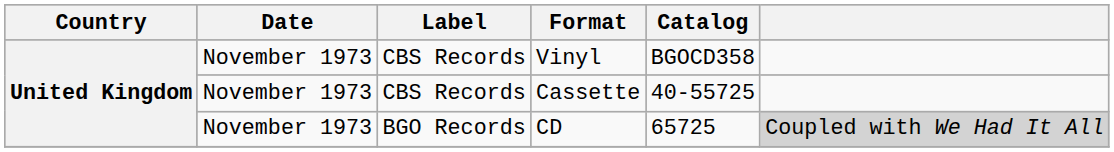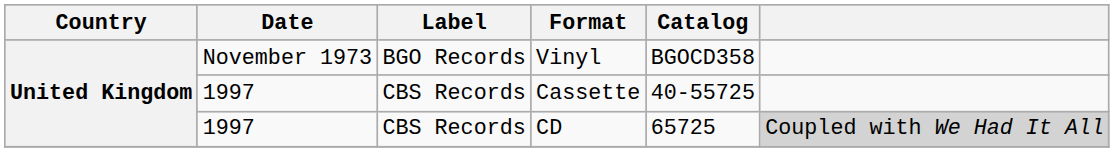Vinyl | Label: CBS Records -> BGO Records
Cassette | Date: November 1973 -> 1997
CD | Date: November 1973 -> 1997
CD | Label: BGO Records -> CBS Records
